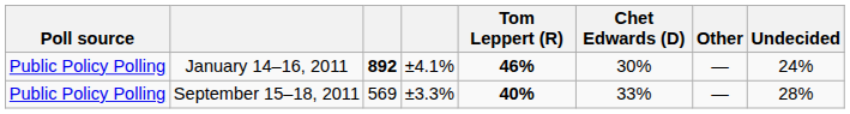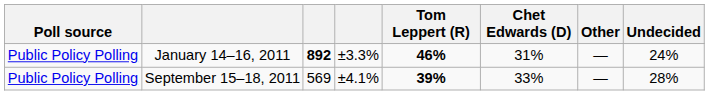January 14–16, 2011 | column 4: ±4.1% -> ±3.3%
January 14–16, 2011 | Chet Edwards (D): 30% -> 31%
September 15–18, 2011 | column 4: ±3.3% -> ±4.1%
September 15–18, 2011 | Tom Leppert (R): 40% -> 39%
